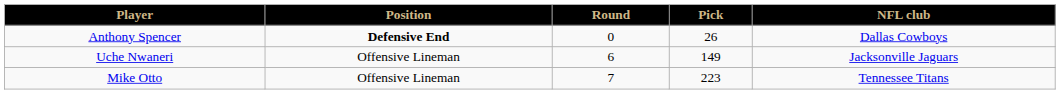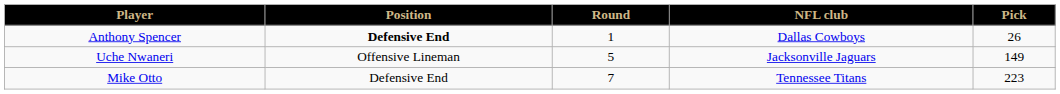columns swapped: Pick <-> NFL club
Anthony Spencer | Round: 0 -> 1
Uche Nwaneri | Round: 6 -> 5
Mike Otto | Position: Offensive Lineman -> Defensive End
